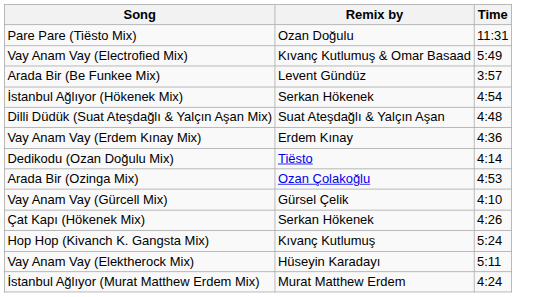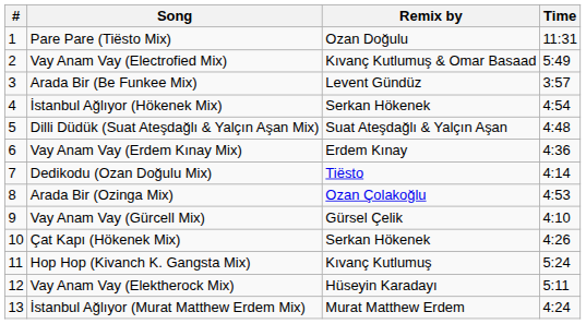+ column: # | 1 | 2 | 3 | 4 | 5 | 6 | 7 | 8 | 9 | 10 | 11 | 12 | 13
